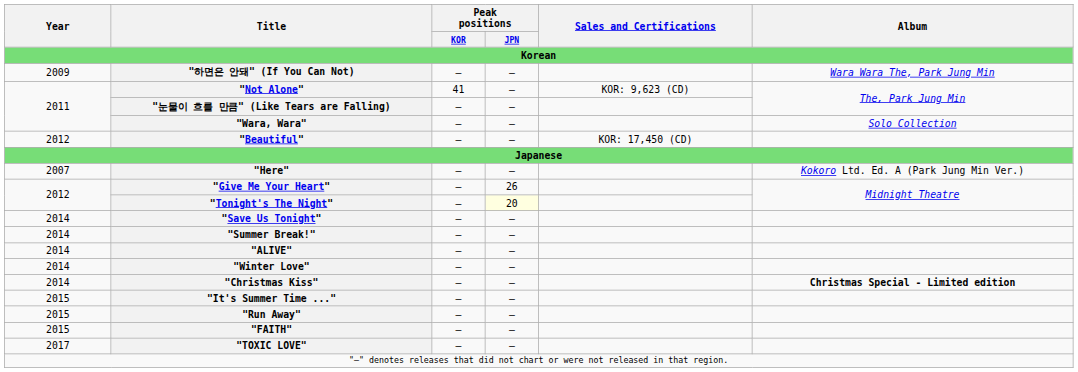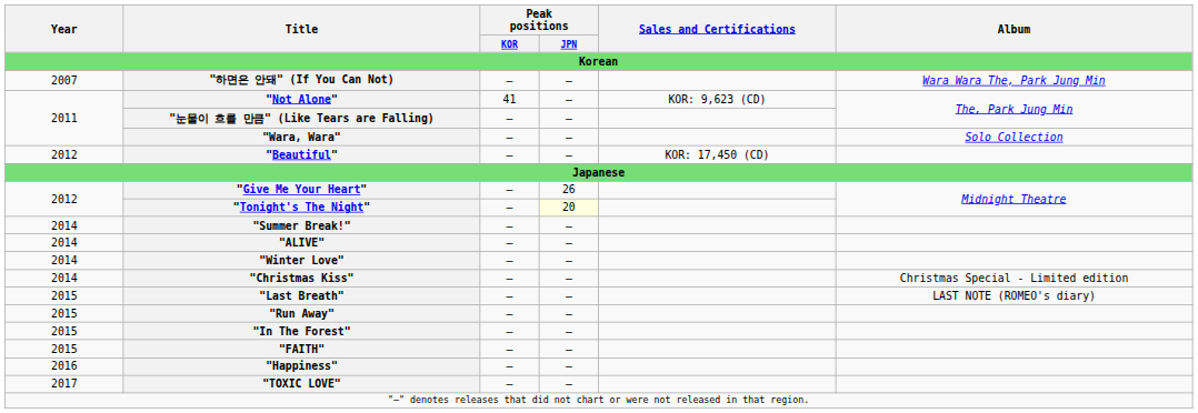"하면은 안돼" (If You Can Not) | Year: 2009 -> 2007
- row: 2007 | "Here" | — | — | Kokoro Ltd. Ed. A (Park Jung Min Ver.)
- row: 2014 | "Save Us Tonight" | — | —
"Christmas Kiss" | Album: bold -> normal
- row: 2015 | "It's Summer Time ..." | — | —
+ row: 2015 | "Last Breath" | — | — | LAST NOTE (ROMEO's diary)
+ row: 2015 | "In The Forest" | — | —
+ row: 2016 | "Happiness" | — | —
